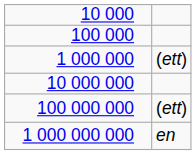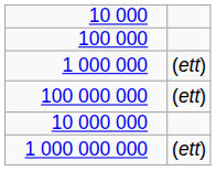rows swapped: 10 000 000 <-> 100 000 000
1 000 000 000 | column 2: en -> (ett)
